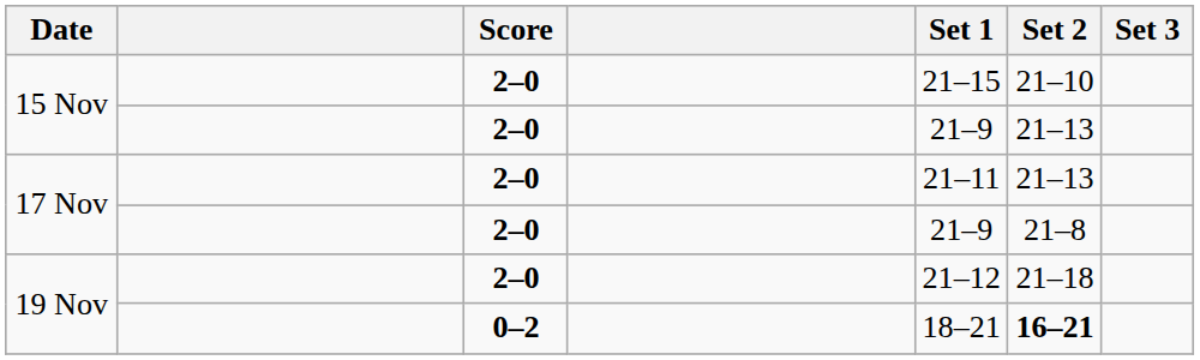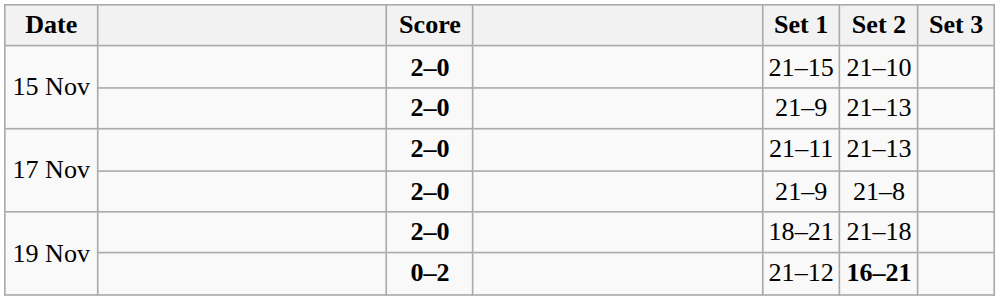19 Nov / 2–0 | Set 1: 21–12 -> 18–21
19 Nov / 0–2 | Set 1: 18–21 -> 21–12
